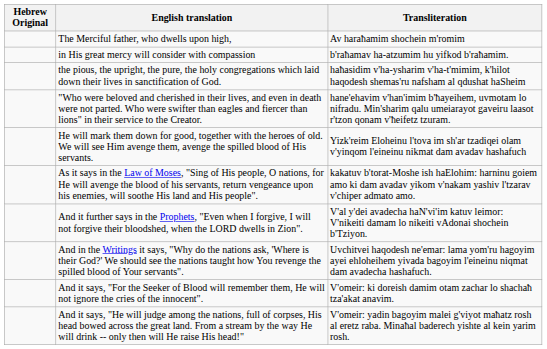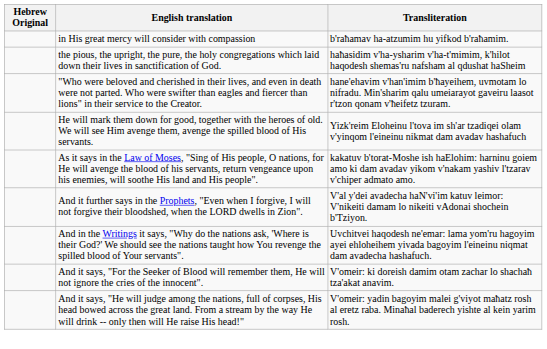- row: The Merciful father, who dwells upon high, | Av haraħamim shochein m'romim
